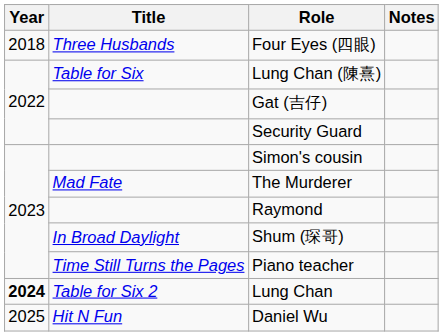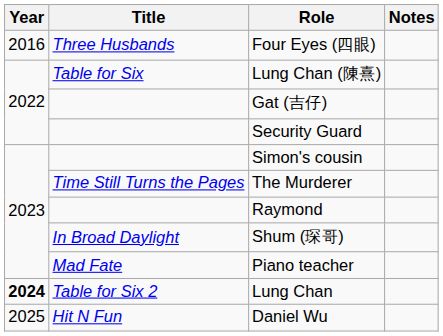Four Eyes (四眼) | Year: 2018 -> 2016
The Murderer | Title: Mad Fate -> Time Still Turns the Pages
Piano teacher | Title: Time Still Turns the Pages -> Mad Fate
